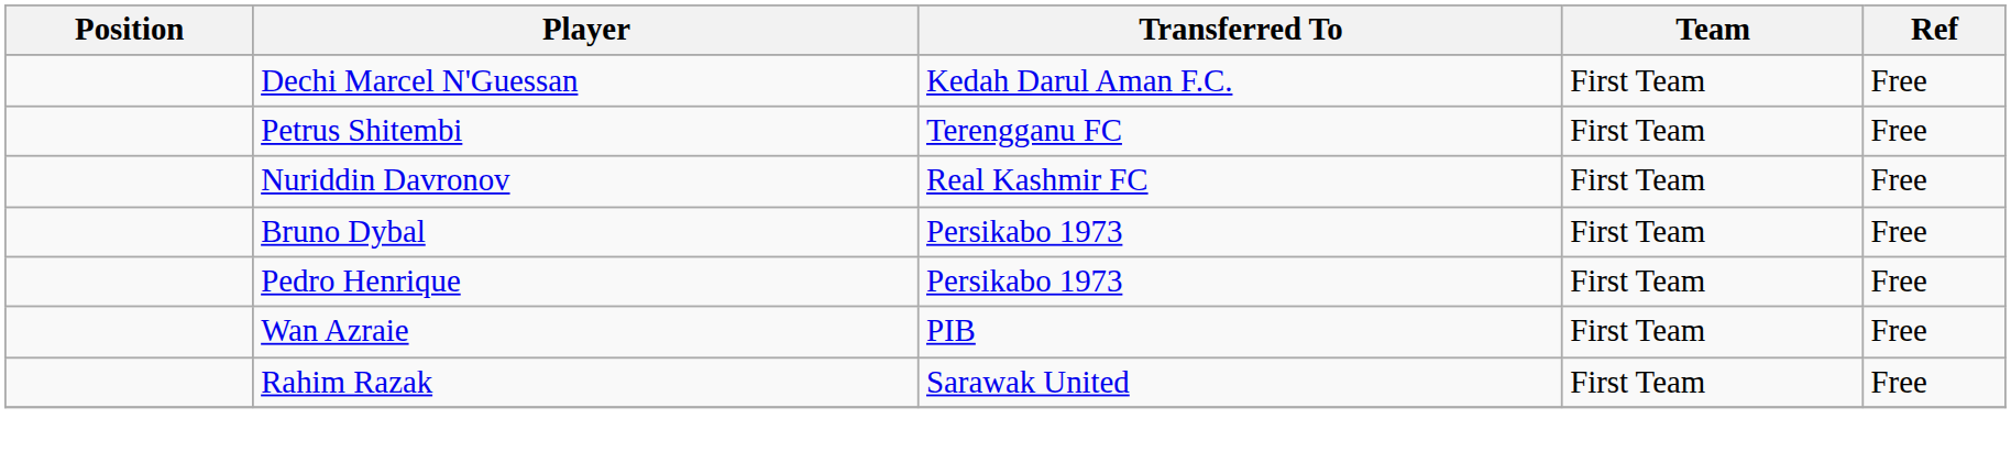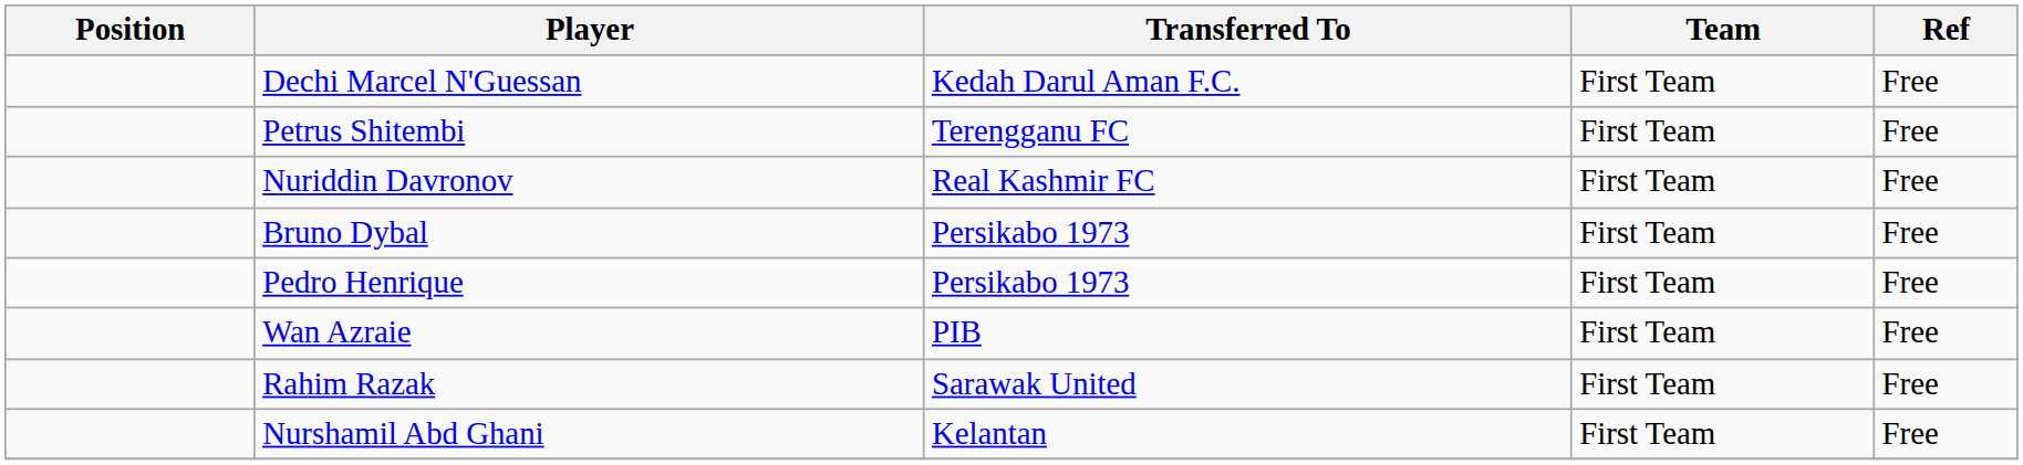+ row: Nurshamil Abd Ghani | Kelantan | First Team | Free
